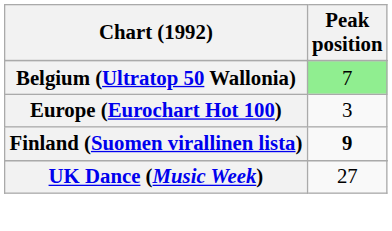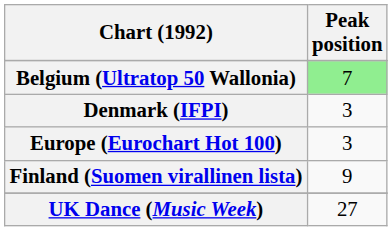+ row: Denmark (IFPI) | 3
Finland (Suomen virallinen lista) | Peak position: bold -> normal
